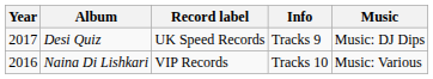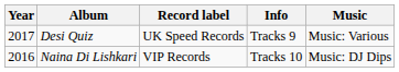Desi Quiz | Music: Music: DJ Dips -> Music: Various
Naina Di Lishkari | Music: Music: Various -> Music: DJ Dips
